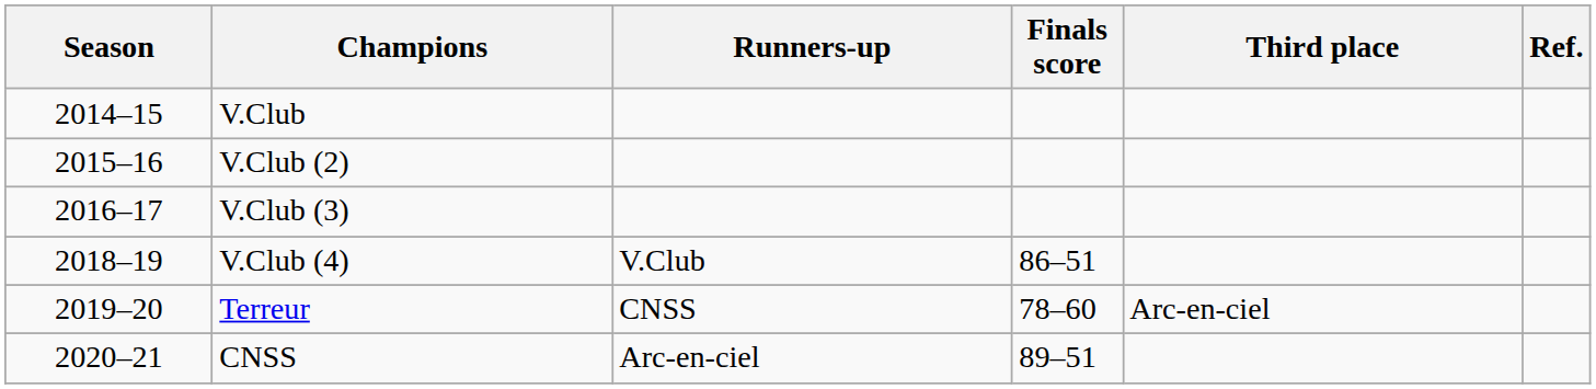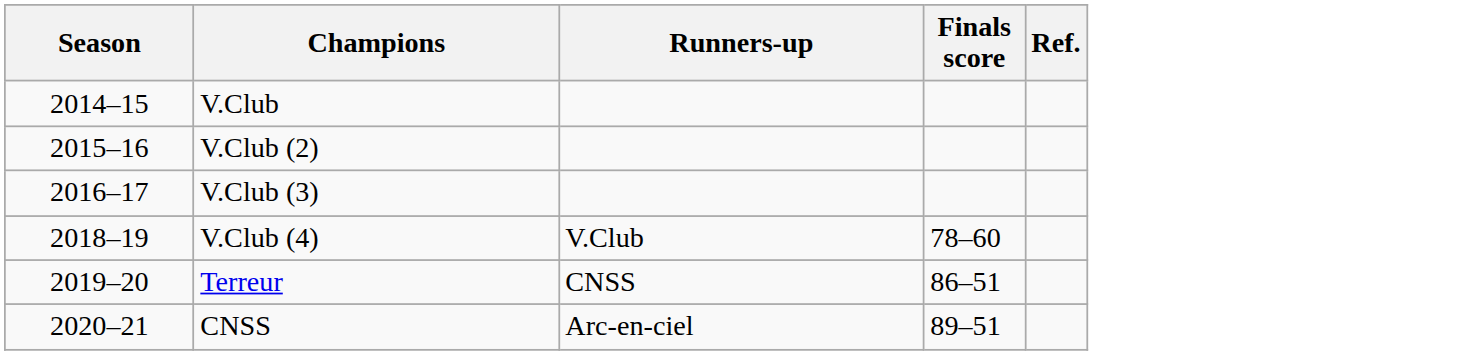- column: Third place | Arc-en-ciel
V.Club (4) | Finals score: 86–51 -> 78–60
Terreur | Finals score: 78–60 -> 86–51
